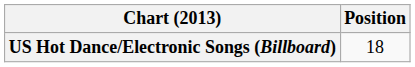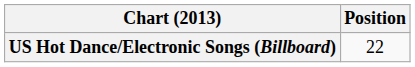US Hot Dance/Electronic Songs (Billboard) | Position: 18 -> 22
